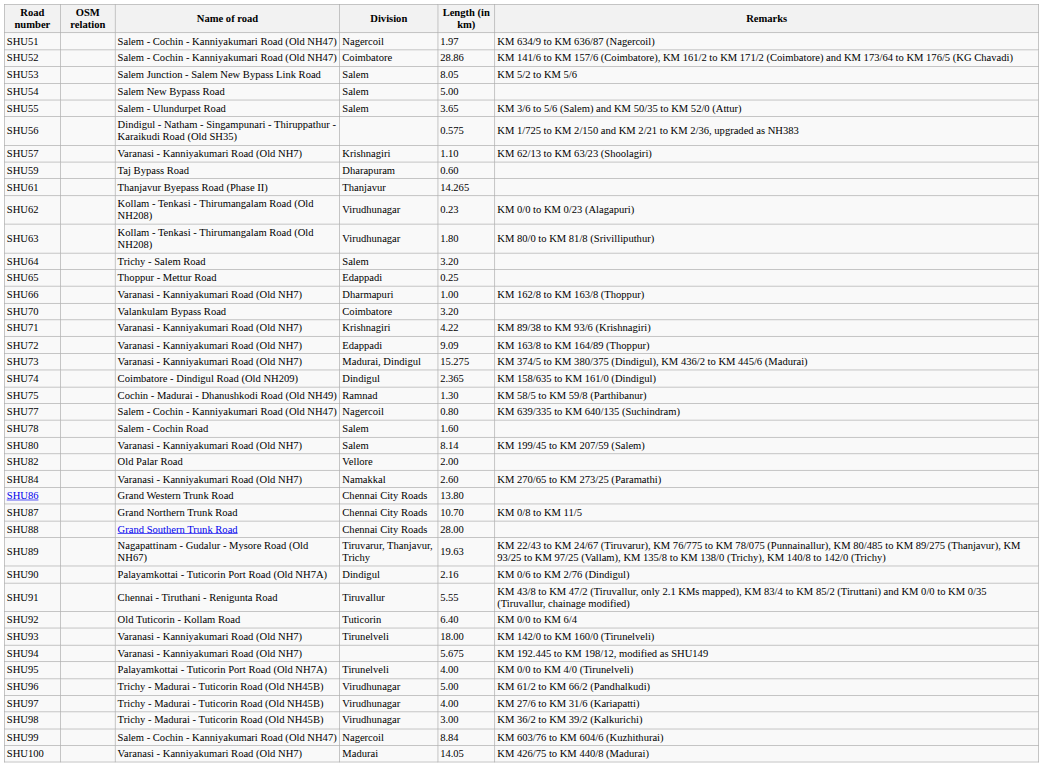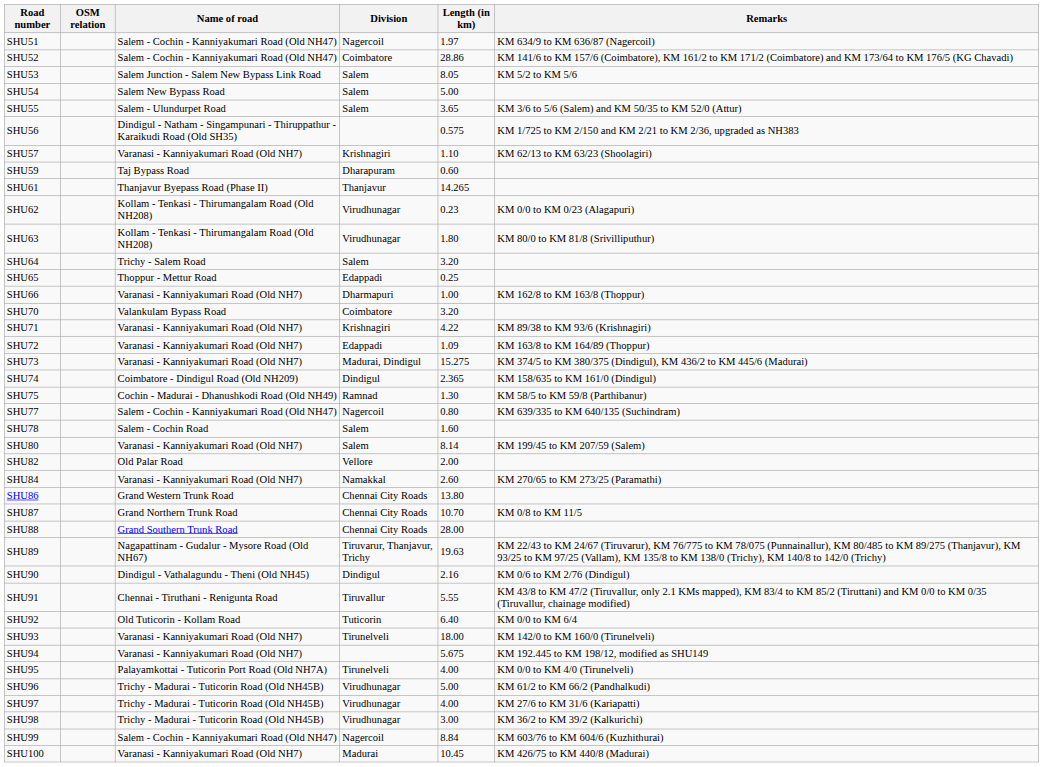SHU72 | Length (in km): 9.09 -> 1.09
SHU90 | Name of road: Palayamkottai - Tuticorin Port Road (Old NH7A) -> Dindigul - Vathalagundu - Theni (Old NH45)
SHU100 | Length (in km): 14.05 -> 10.45
